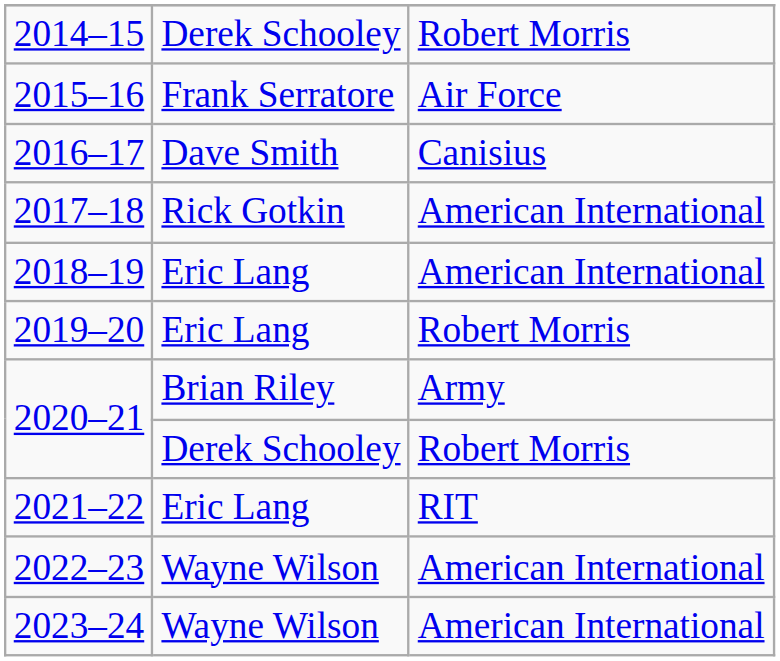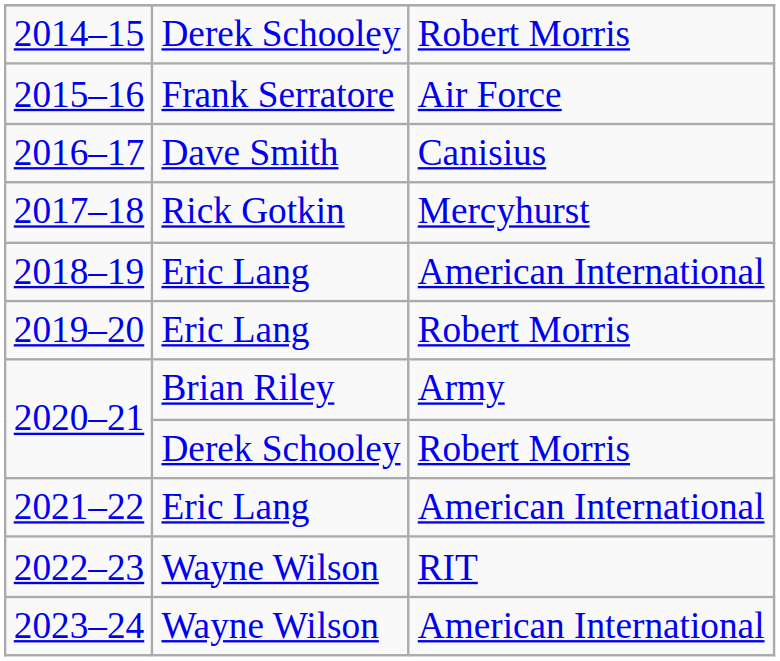2017–18 | column 3: American International -> Mercyhurst
2021–22 | column 3: RIT -> American International
2022–23 | column 3: American International -> RIT
